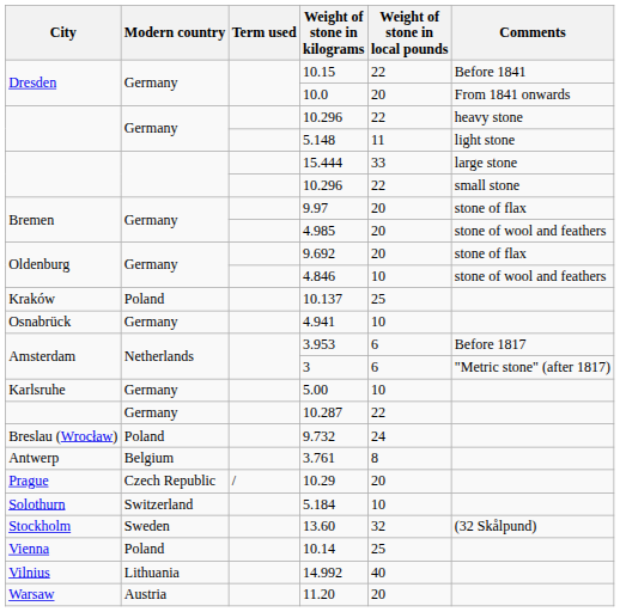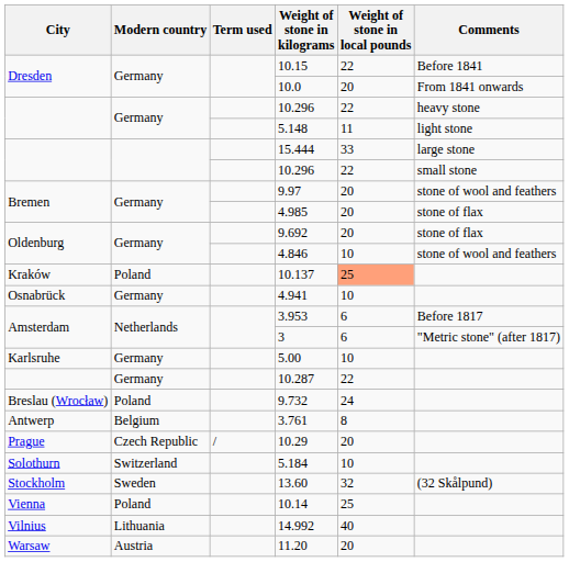9.97 | Comments: stone of flax -> stone of wool and feathers
4.985 | Comments: stone of wool and feathers -> stone of flax
10.137 | Weight of stone in local pounds: no background -> lightsalmon background
